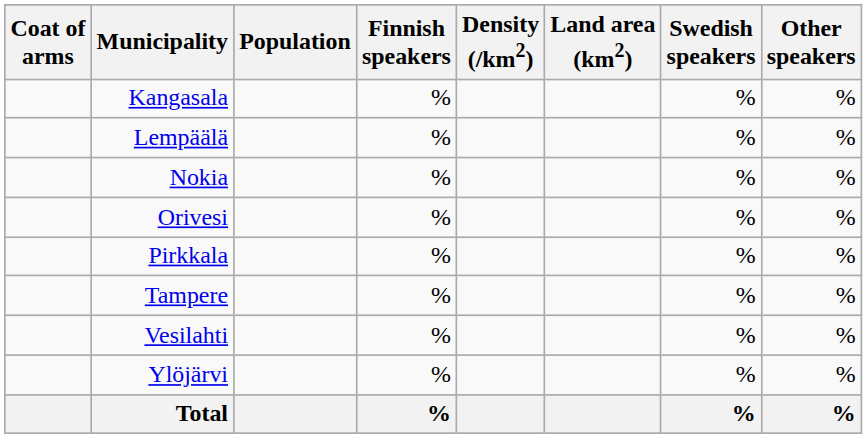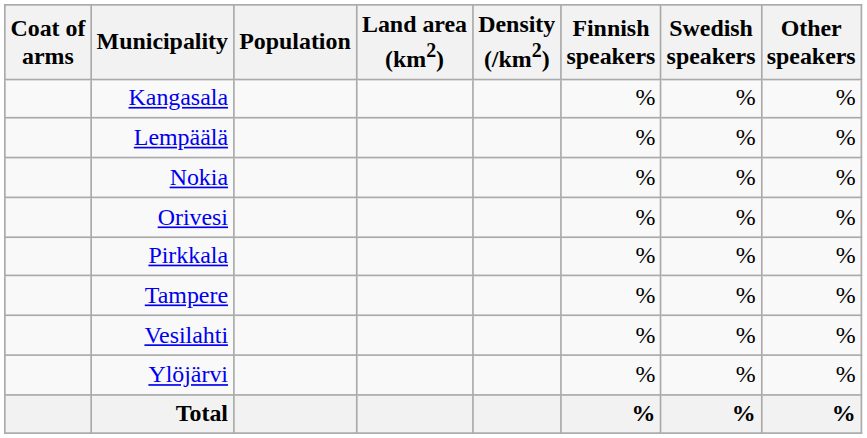columns swapped: Land area (km2) <-> Finnish speakers
